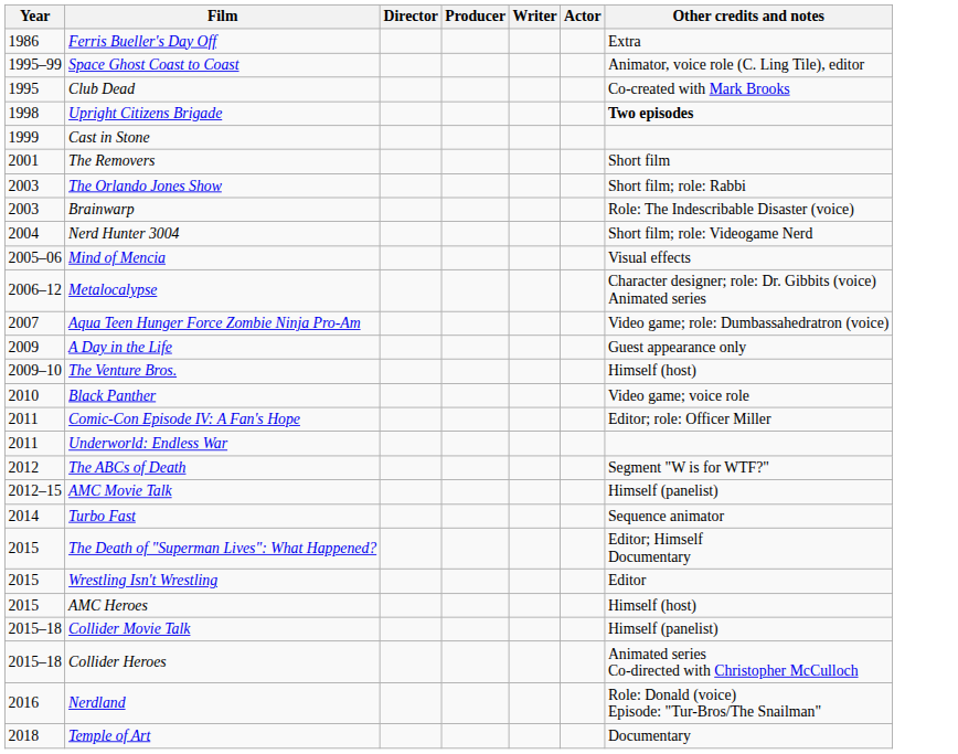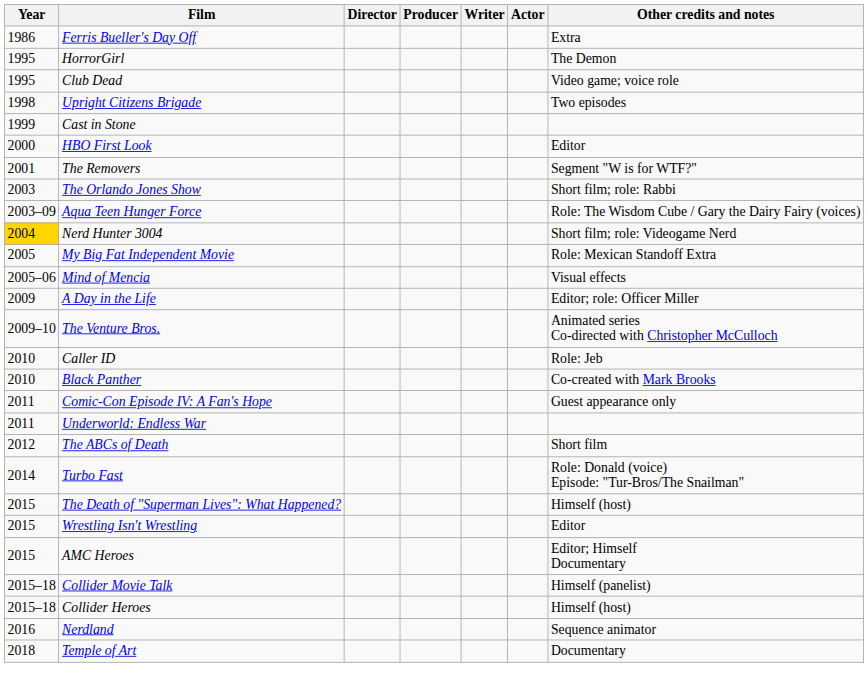- row: 1995–99 | Space Ghost Coast to Coast | Animator, voice role (C. Ling Tile), editor
+ row: 1995 | HorrorGirl | The Demon
Club Dead | Other credits and notes: Co-created with Mark Brooks -> Video game; voice role
Upright Citizens Brigade | Other credits and notes: bold -> normal
+ row: 2000 | HBO First Look | Editor
The Removers | Other credits and notes: Short film -> Segment "W is for WTF?"
- row: 2003 | Brainwarp | Role: The Indescribable Disaster (voice)
+ row: 2003–09 | Aqua Teen Hunger Force | Role: The Wisdom Cube / Gary the Dairy Fairy (voices)
Nerd Hunter 3004 | Year: no background -> gold background
+ row: 2005 | My Big Fat Independent Movie | Role: Mexican Standoff Extra
- row: 2006–12 | Metalocalypse | Character designer; role: Dr. Gibbits (voice) Animated series
- row: 2007 | Aqua Teen Hunger Force Zombie Ninja Pro-Am | Video game; role: Dumbassahedratron (voice)
A Day in the Life | Other credits and notes: Guest appearance only -> Editor; role: Officer Miller
The Venture Bros. | Other credits and notes: Himself (host) -> Animated series Co-directed with Christopher McCulloch
+ row: 2010 | Caller ID | Role: Jeb
Black Panther | Other credits and notes: Video game; voice role -> Co-created with Mark Brooks
Comic-Con Episode IV: A Fan's Hope | Other credits and notes: Editor; role: Officer Miller -> Guest appearance only
The ABCs of Death | Other credits and notes: Segment "W is for WTF?" -> Short film
- row: 2012–15 | AMC Movie Talk | Himself (panelist)
Turbo Fast | Other credits and notes: Sequence animator -> Role: Donald (voice) Episode: "Tur-Bros/The Snailman"
The Death of "Superman Lives": What Happened? | Other credits and notes: Editor; Himself Documentary -> Himself (host)
AMC Heroes | Other credits and notes: Himself (host) -> Editor; Himself Documentary
Collider Heroes | Other credits and notes: Animated series Co-directed with Christopher McCulloch -> Himself (host)
Nerdland | Other credits and notes: Role: Donald (voice) Episode: "Tur-Bros/The Snailman" -> Sequence animator
